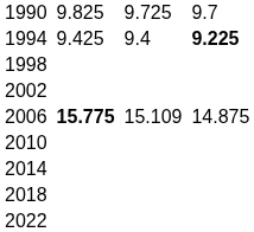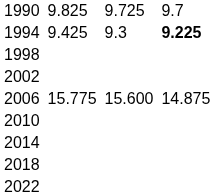1994 | column 5: 9.4 -> 9.3
2006 | column 3: bold -> normal
2006 | column 5: 15.109 -> 15.600
